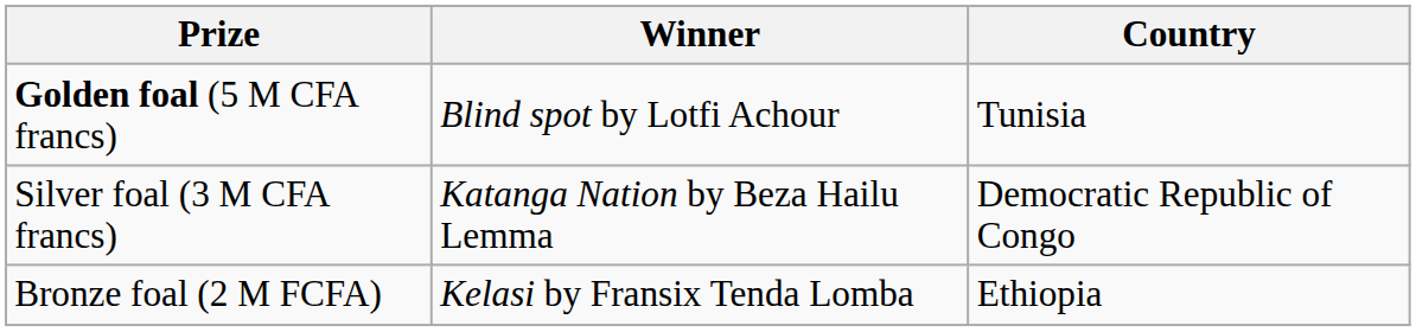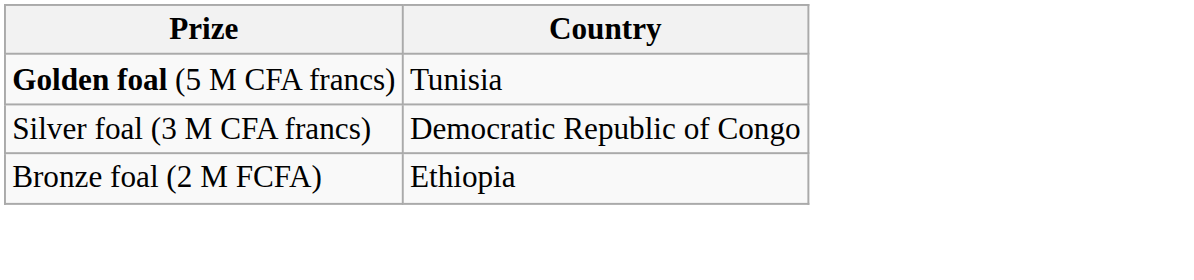- column: Winner | Blind spot by Lotfi Achour | Katanga Nation by Beza Hailu Lemma | Kelasi by Fransix Tenda Lomba
